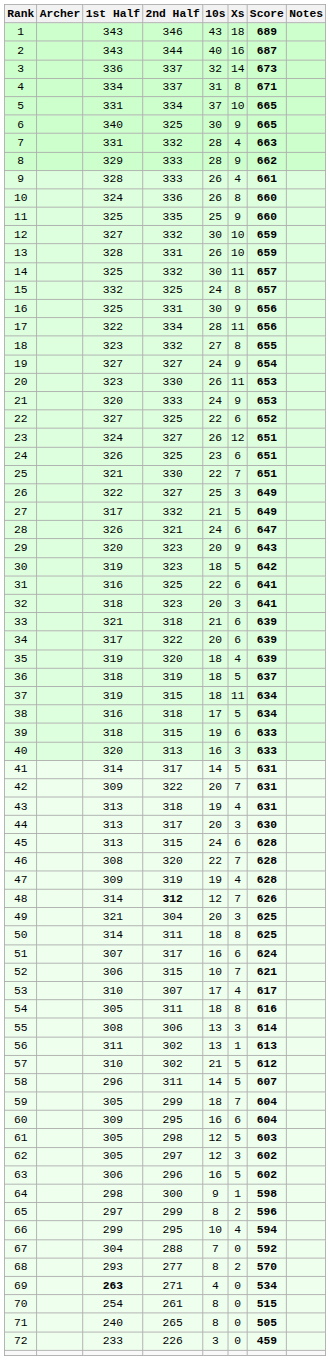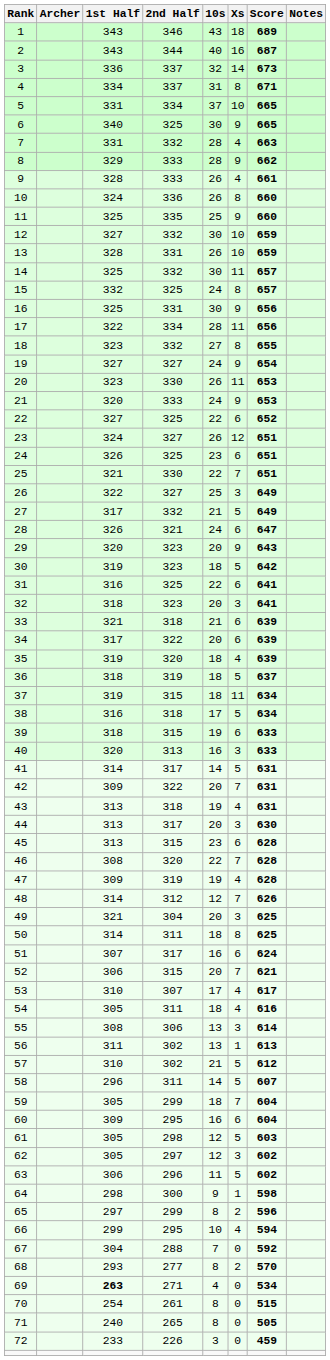45 | 10s: 24 -> 23
48 | 2nd Half: bold -> normal
52 | 10s: 10 -> 20
54 | Xs: 8 -> 4
63 | 10s: 16 -> 11
